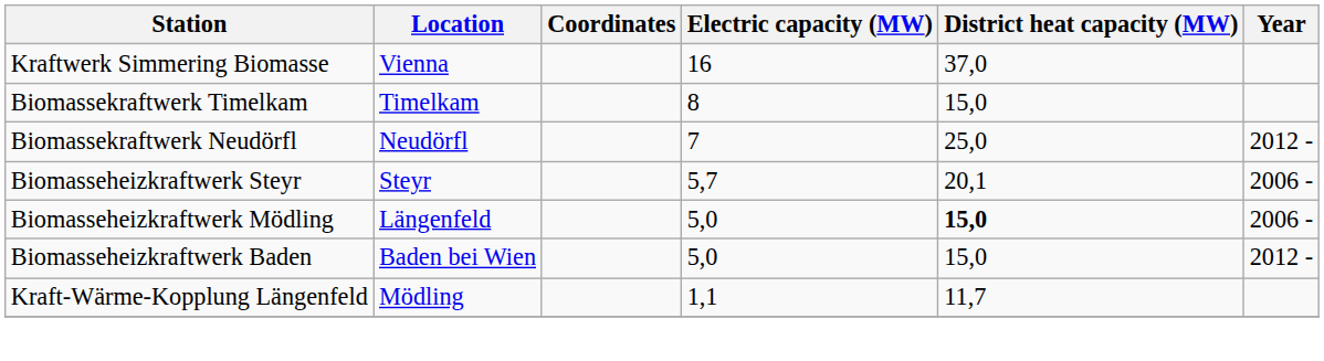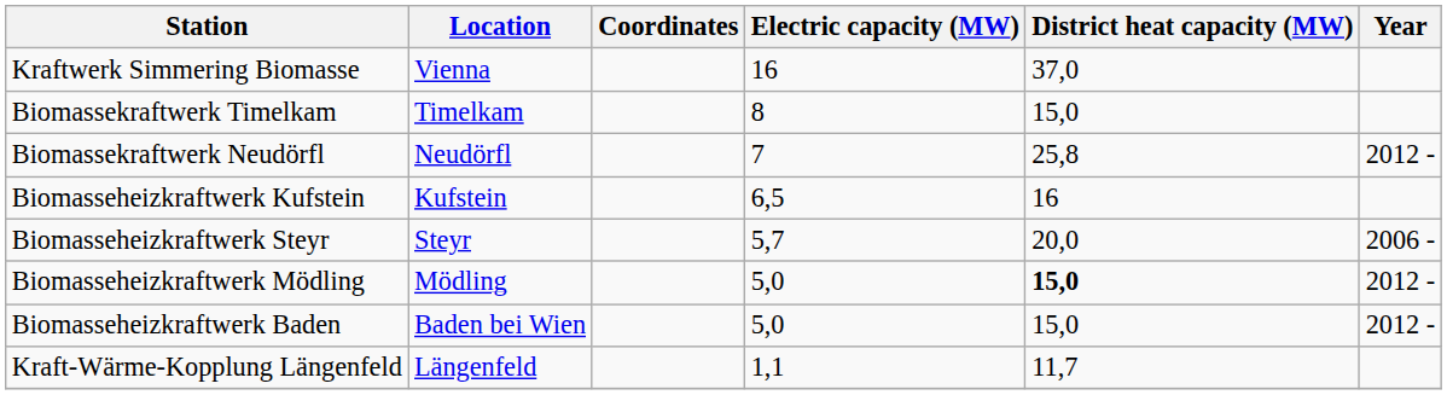Biomassekraftwerk Neudörfl | District heat capacity (MW): 25,0 -> 25,8
+ row: Biomasseheizkraftwerk Kufstein | Kufstein | 6,5 | 16
Biomasseheizkraftwerk Steyr | District heat capacity (MW): 20,1 -> 20,0
Biomasseheizkraftwerk Mödling | Location: Längenfeld -> Mödling
Biomasseheizkraftwerk Mödling | Year: 2006 - -> 2012 -
Kraft-Wärme-Kopplung Längenfeld | Location: Mödling -> Längenfeld
